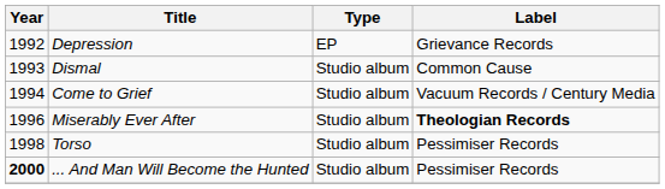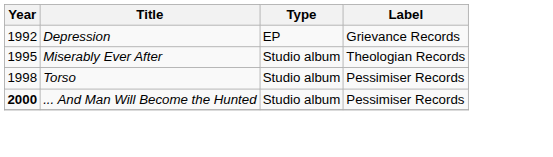- row: 1993 | Dismal | Studio album | Common Cause
- row: 1994 | Come to Grief | Studio album | Vacuum Records / Century Media
Miserably Ever After | Year: 1996 -> 1995
Miserably Ever After | Label: bold -> normal
